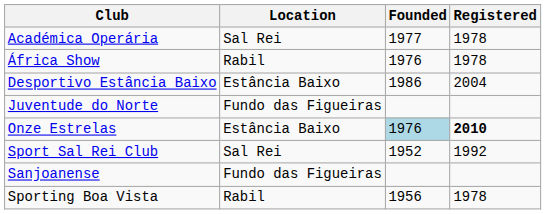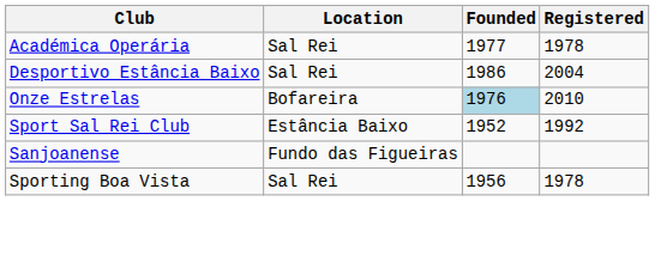- row: África Show | Rabil | 1976 | 1978
Desportivo Estância Baixo | Location: Estância Baixo -> Sal Rei
- row: Juventude do Norte | Fundo das Figueiras
Onze Estrelas | Location: Estância Baixo -> Bofareira
Onze Estrelas | Registered: bold -> normal
Sport Sal Rei Club | Location: Sal Rei -> Estância Baixo
Sporting Boa Vista | Location: Rabil -> Sal Rei
